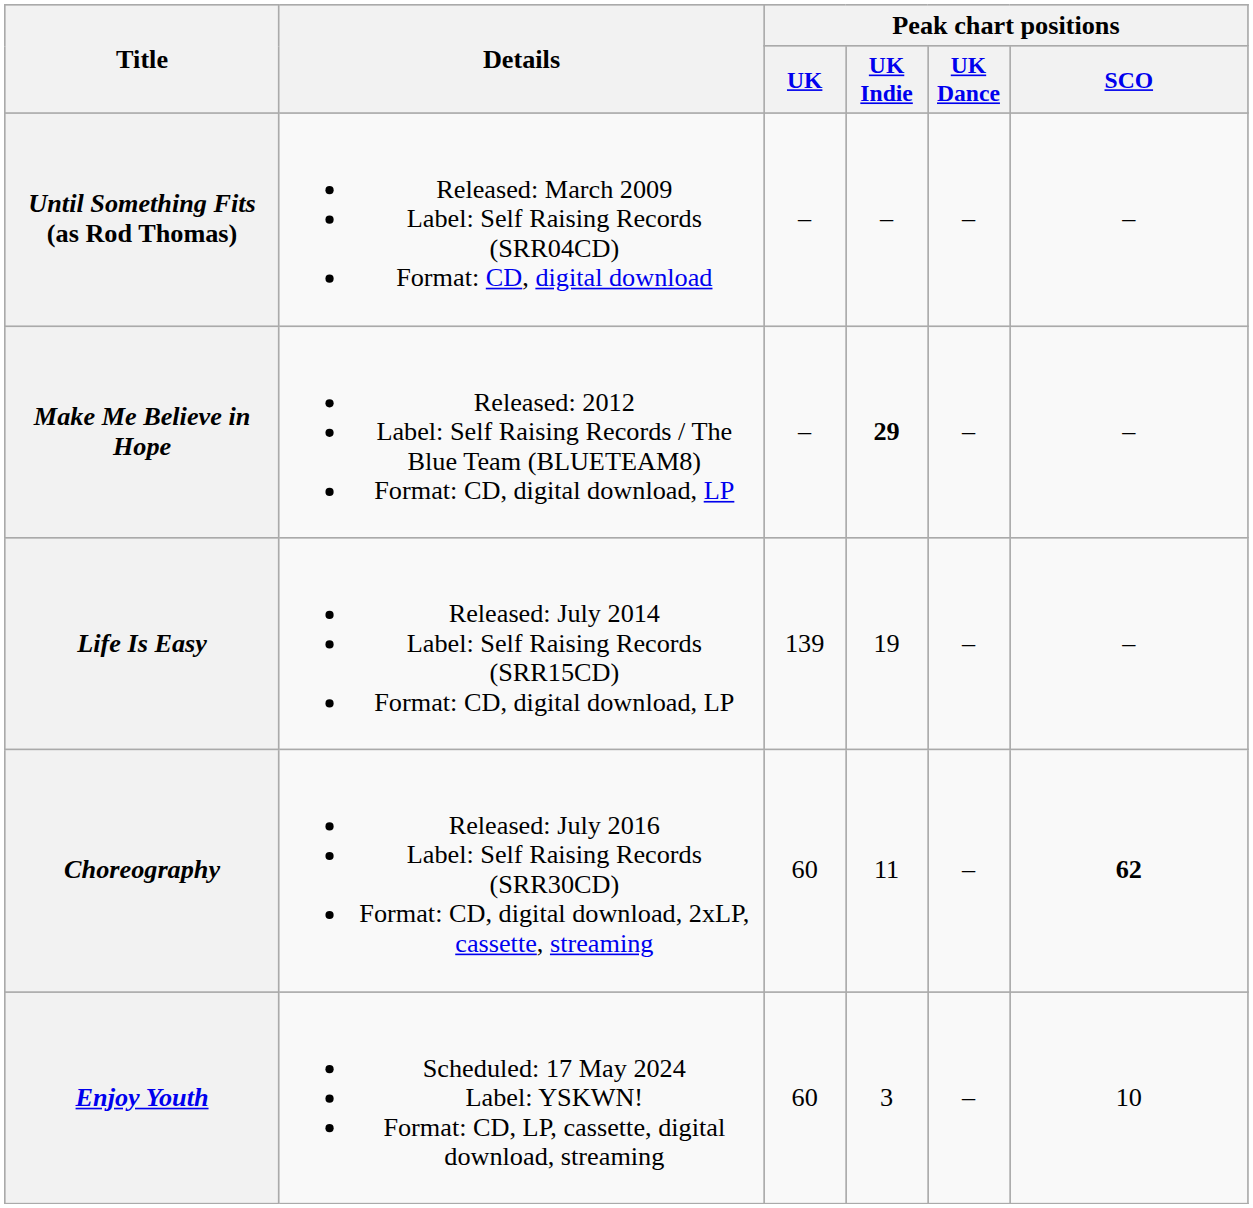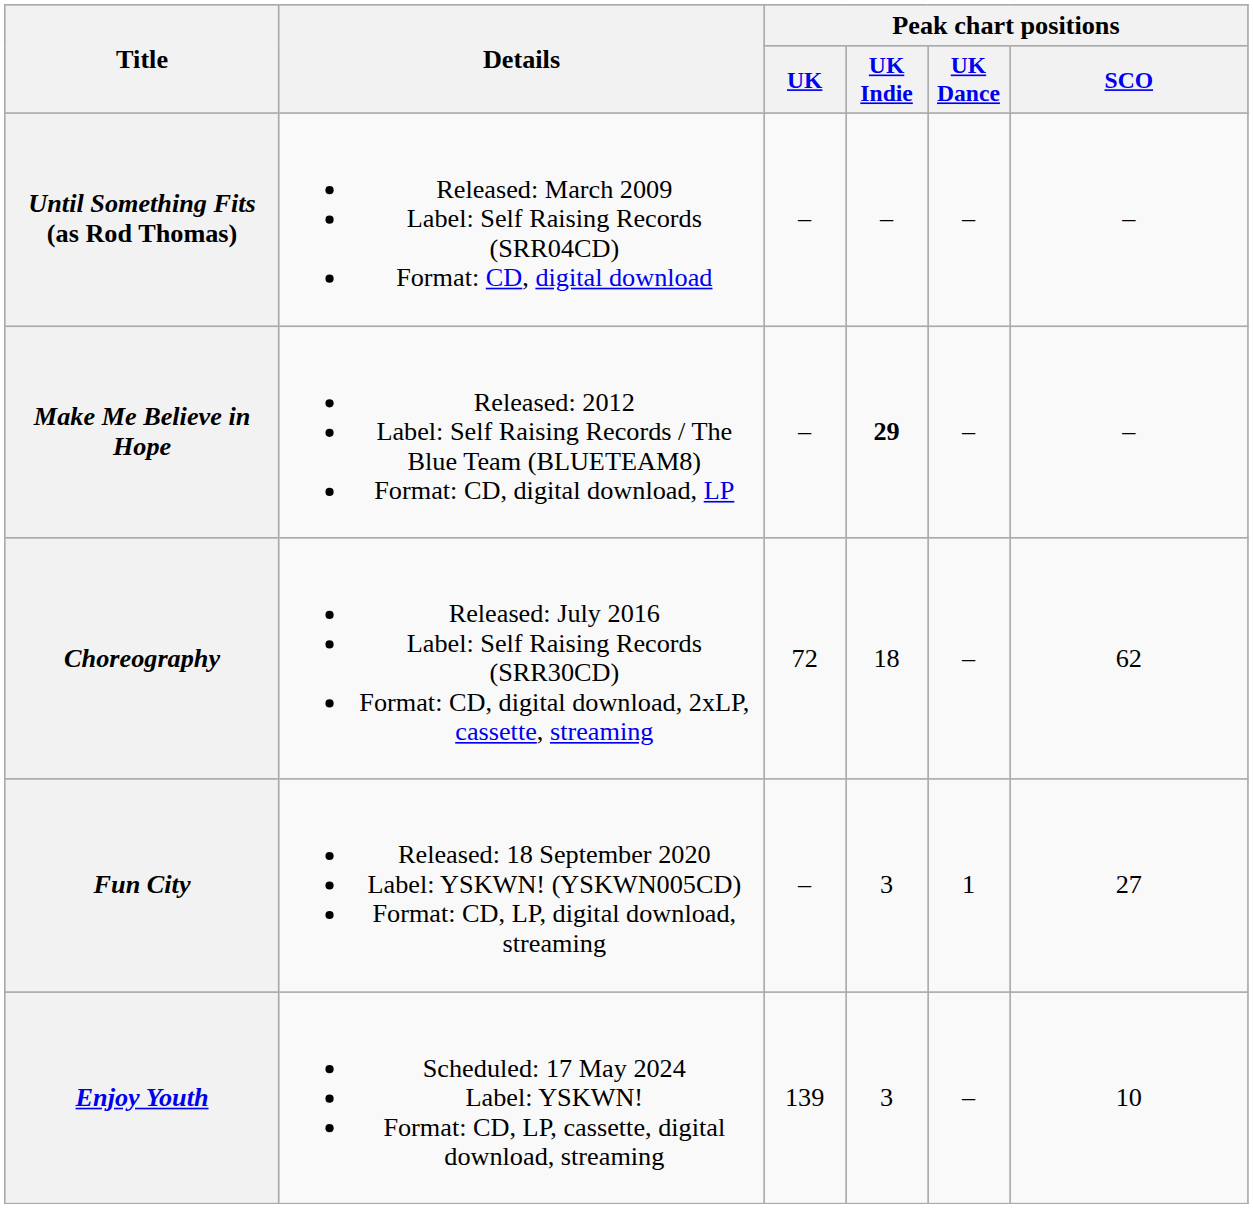- row: Life Is Easy | Released: July 2014 Label: Self Raising Records (SRR15CD) Format: CD, digital download, LP | 139 | 19 | – | –
Choreography | Peak chart positions / UK: 60 -> 72
Choreography | Peak chart positions / UK Indie: 11 -> 18
Choreography | Peak chart positions / SCO: bold -> normal
+ row: Fun City | Released: 18 September 2020 Label: YSKWN! (YSKWN005CD) Format: CD, LP, digital download, streaming | – | 3 | 1 | 27
Enjoy Youth | Peak chart positions / UK: 60 -> 139
